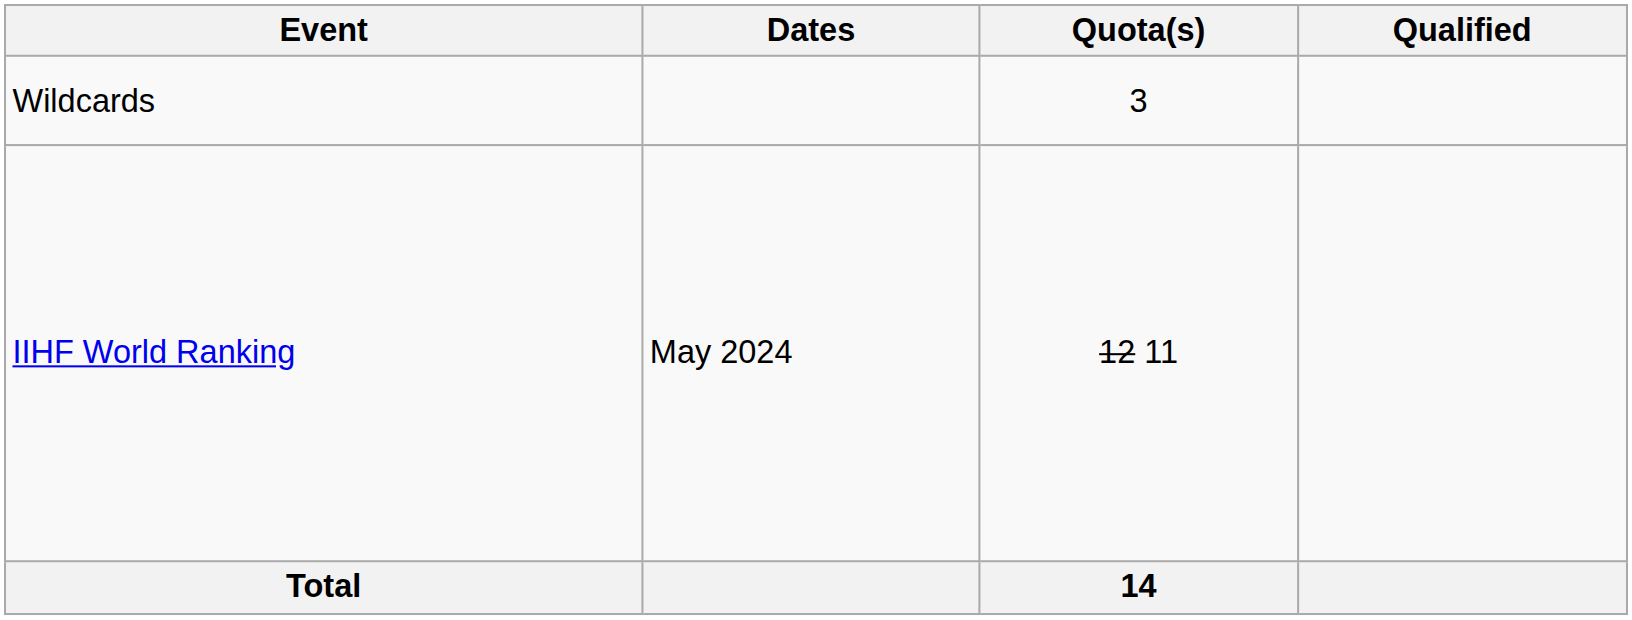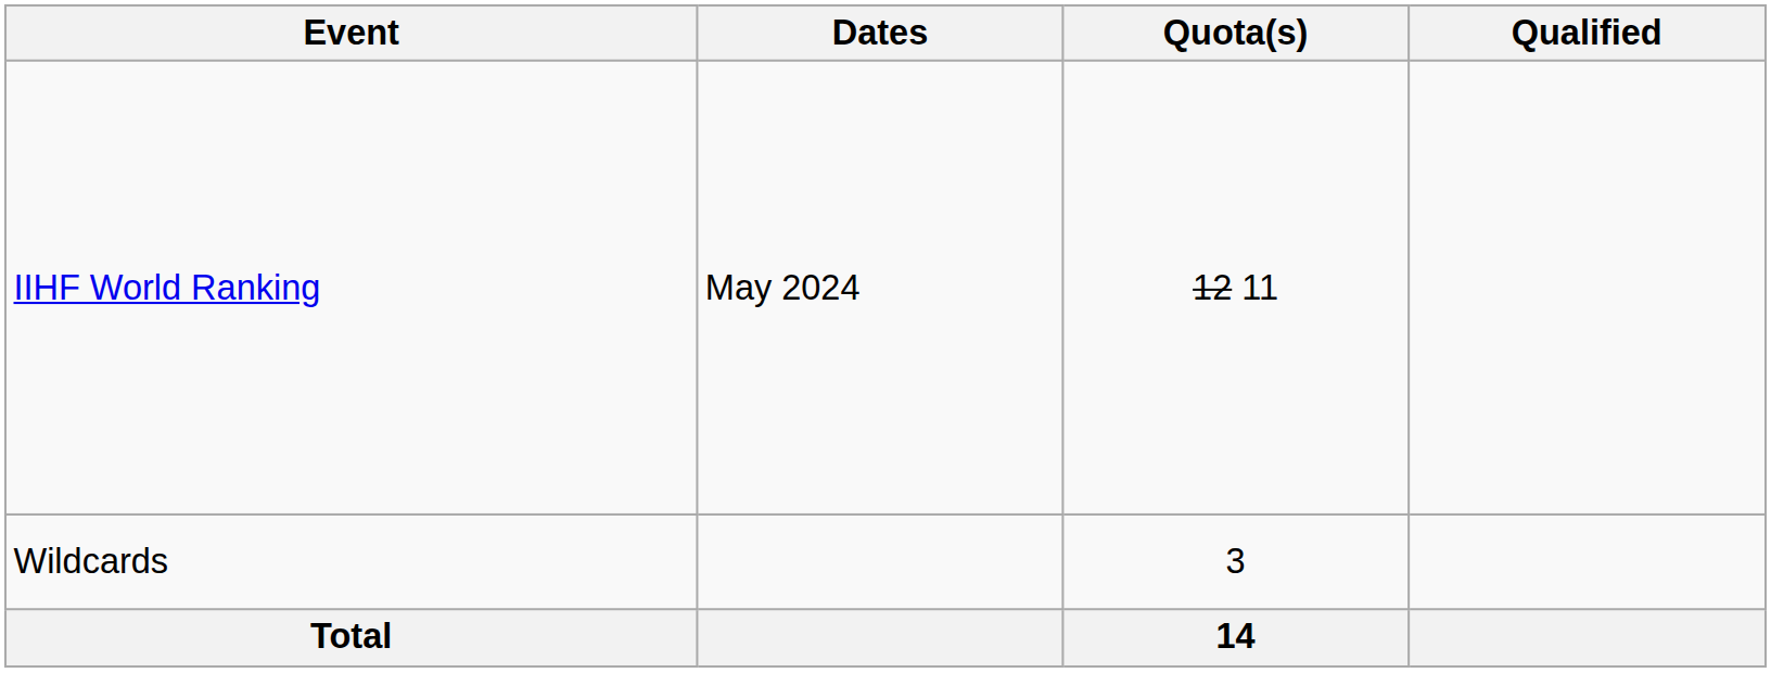rows swapped: IIHF World Ranking <-> Wildcards
